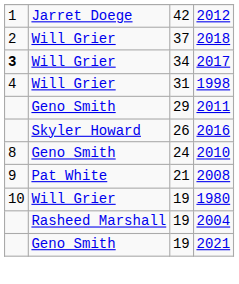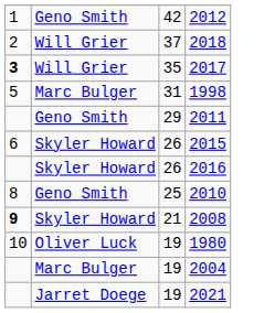2012 | column 2: Jarret Doege -> Geno Smith
2017 | column 3: 34 -> 35
1998 | column 1: 4 -> 5
1998 | column 2: Will Grier -> Marc Bulger
+ row: 6 | Skyler Howard | 26 | 2015
2010 | column 3: 24 -> 25
2008 | column 1: normal -> bold
2008 | column 2: Pat White -> Skyler Howard
1980 | column 2: Will Grier -> Oliver Luck
2004 | column 2: Rasheed Marshall -> Marc Bulger
2021 | column 2: Geno Smith -> Jarret Doege
